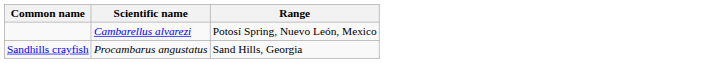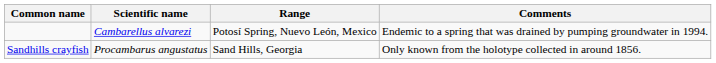+ column: Comments | Endemic to a spring that was drained by pumping groundwater in 1994. | Only known from the holotype collected in around 1856.
